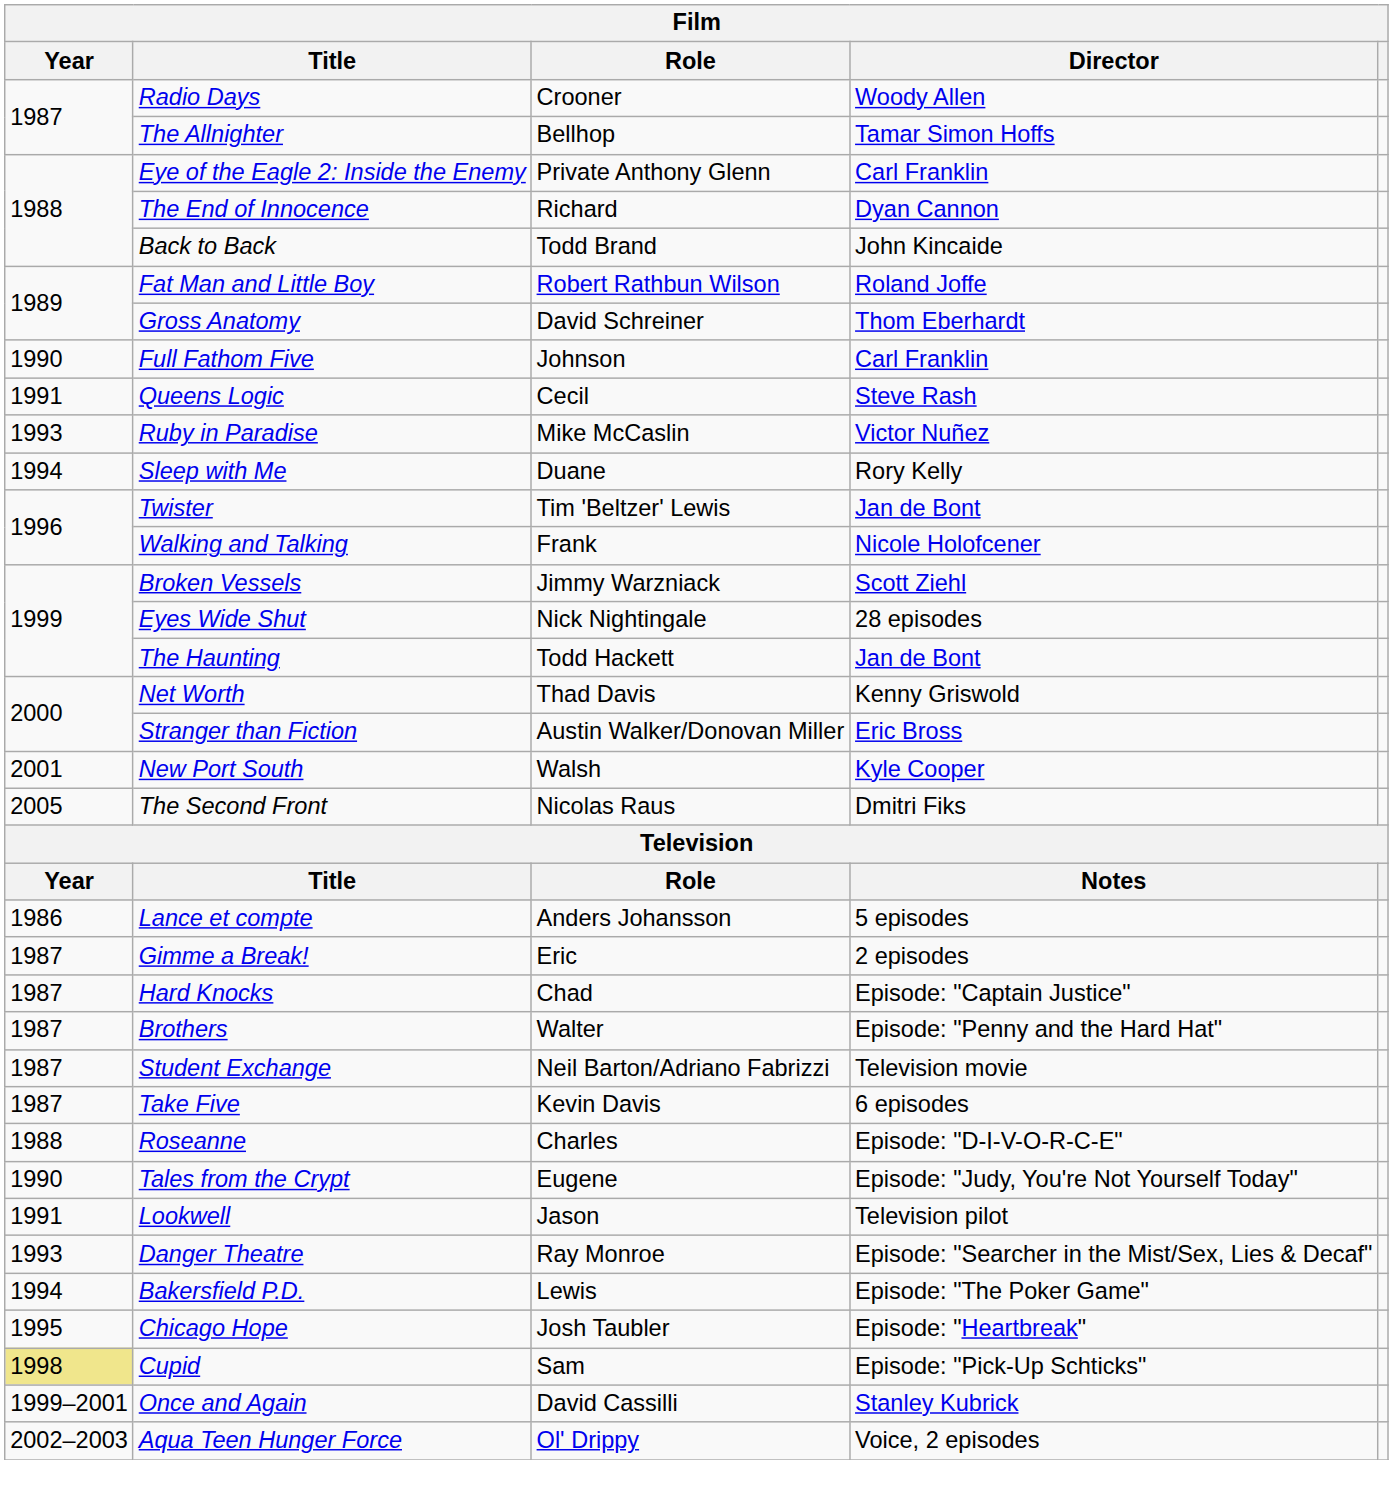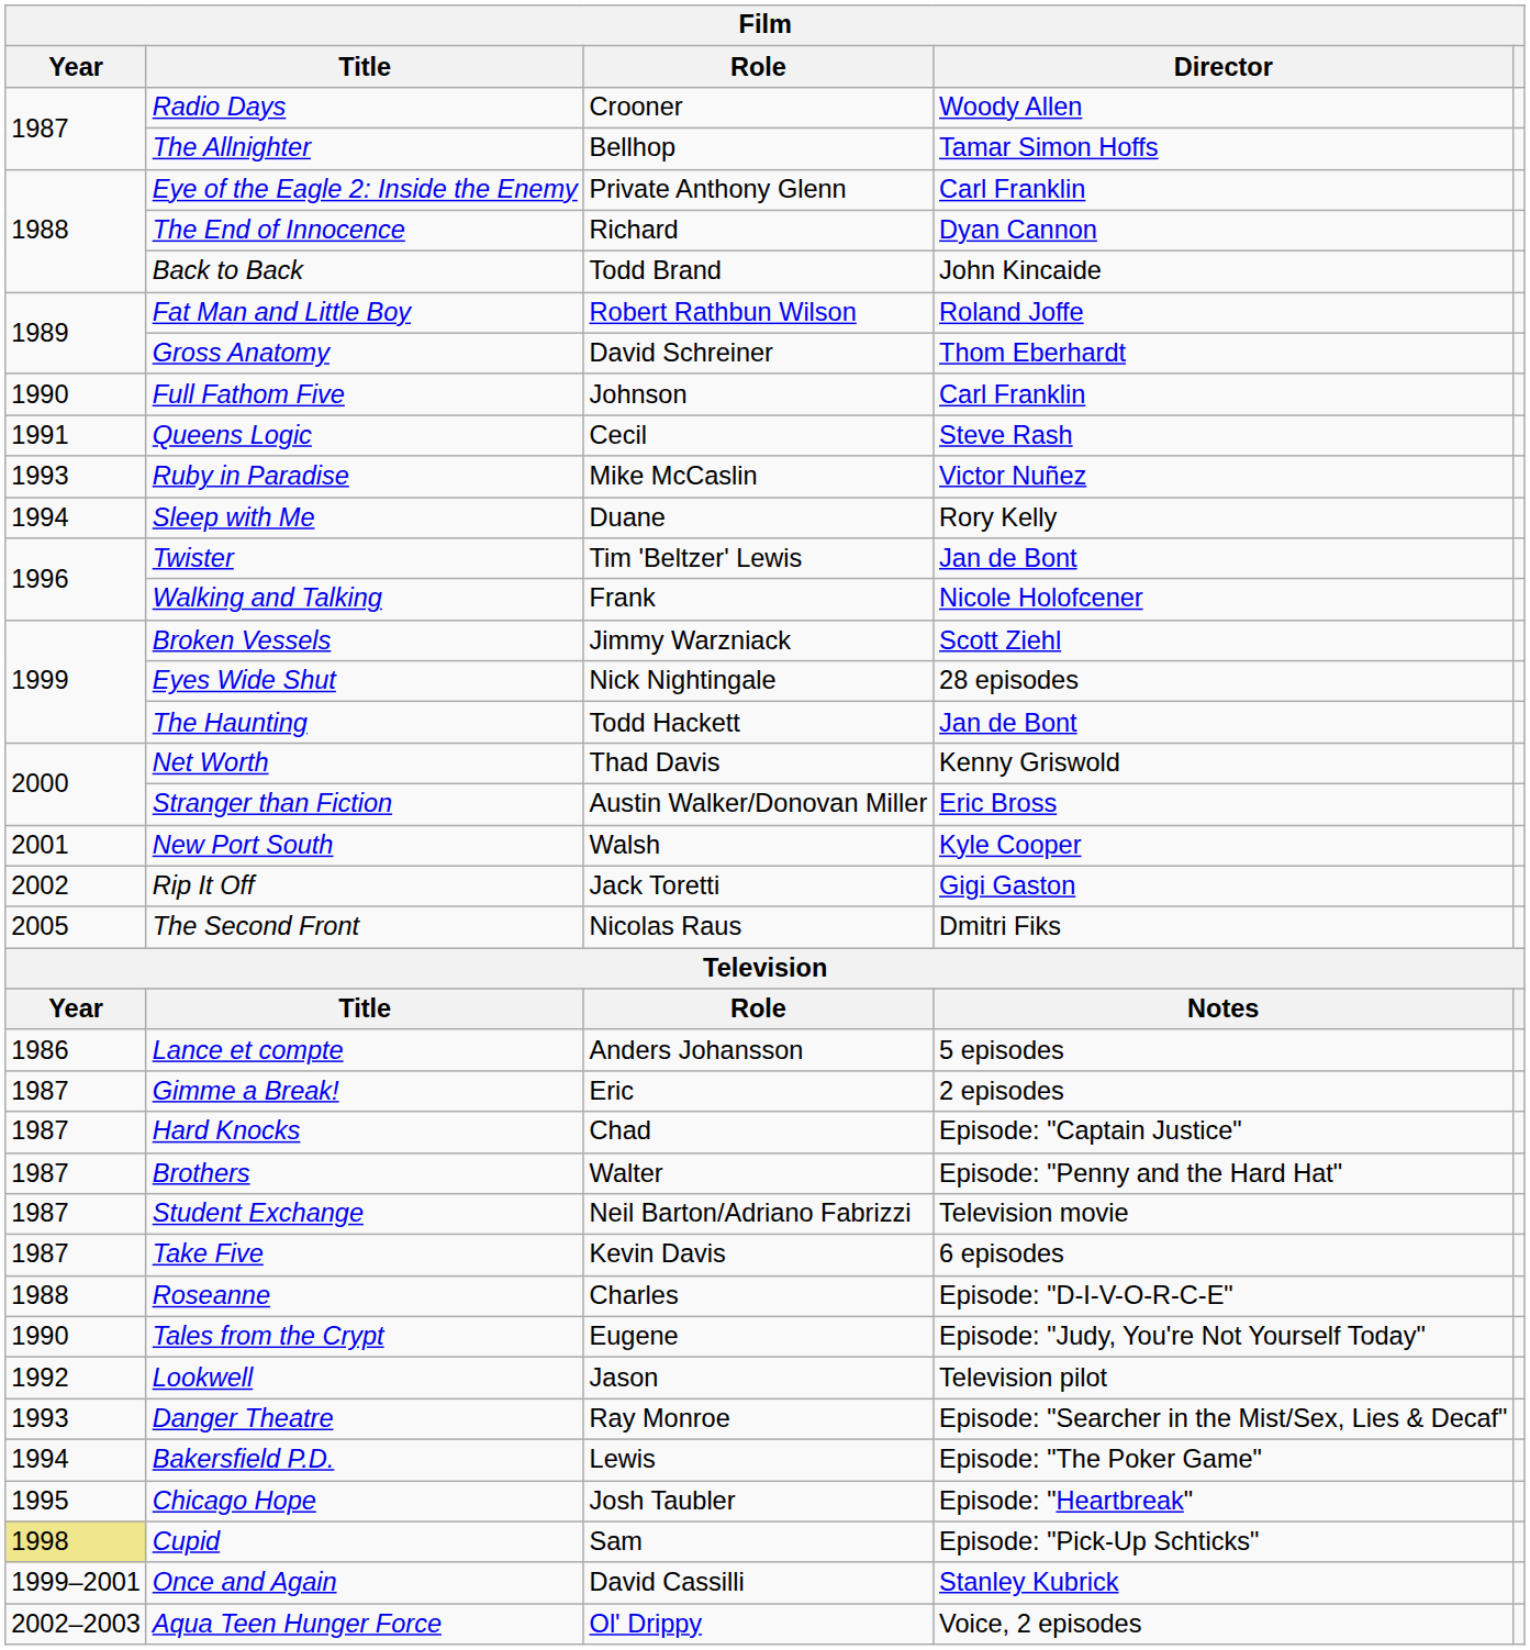+ row: 2002 | Rip It Off | Jack Toretti | Gigi Gaston
Lookwell | Year: 1991 -> 1992
